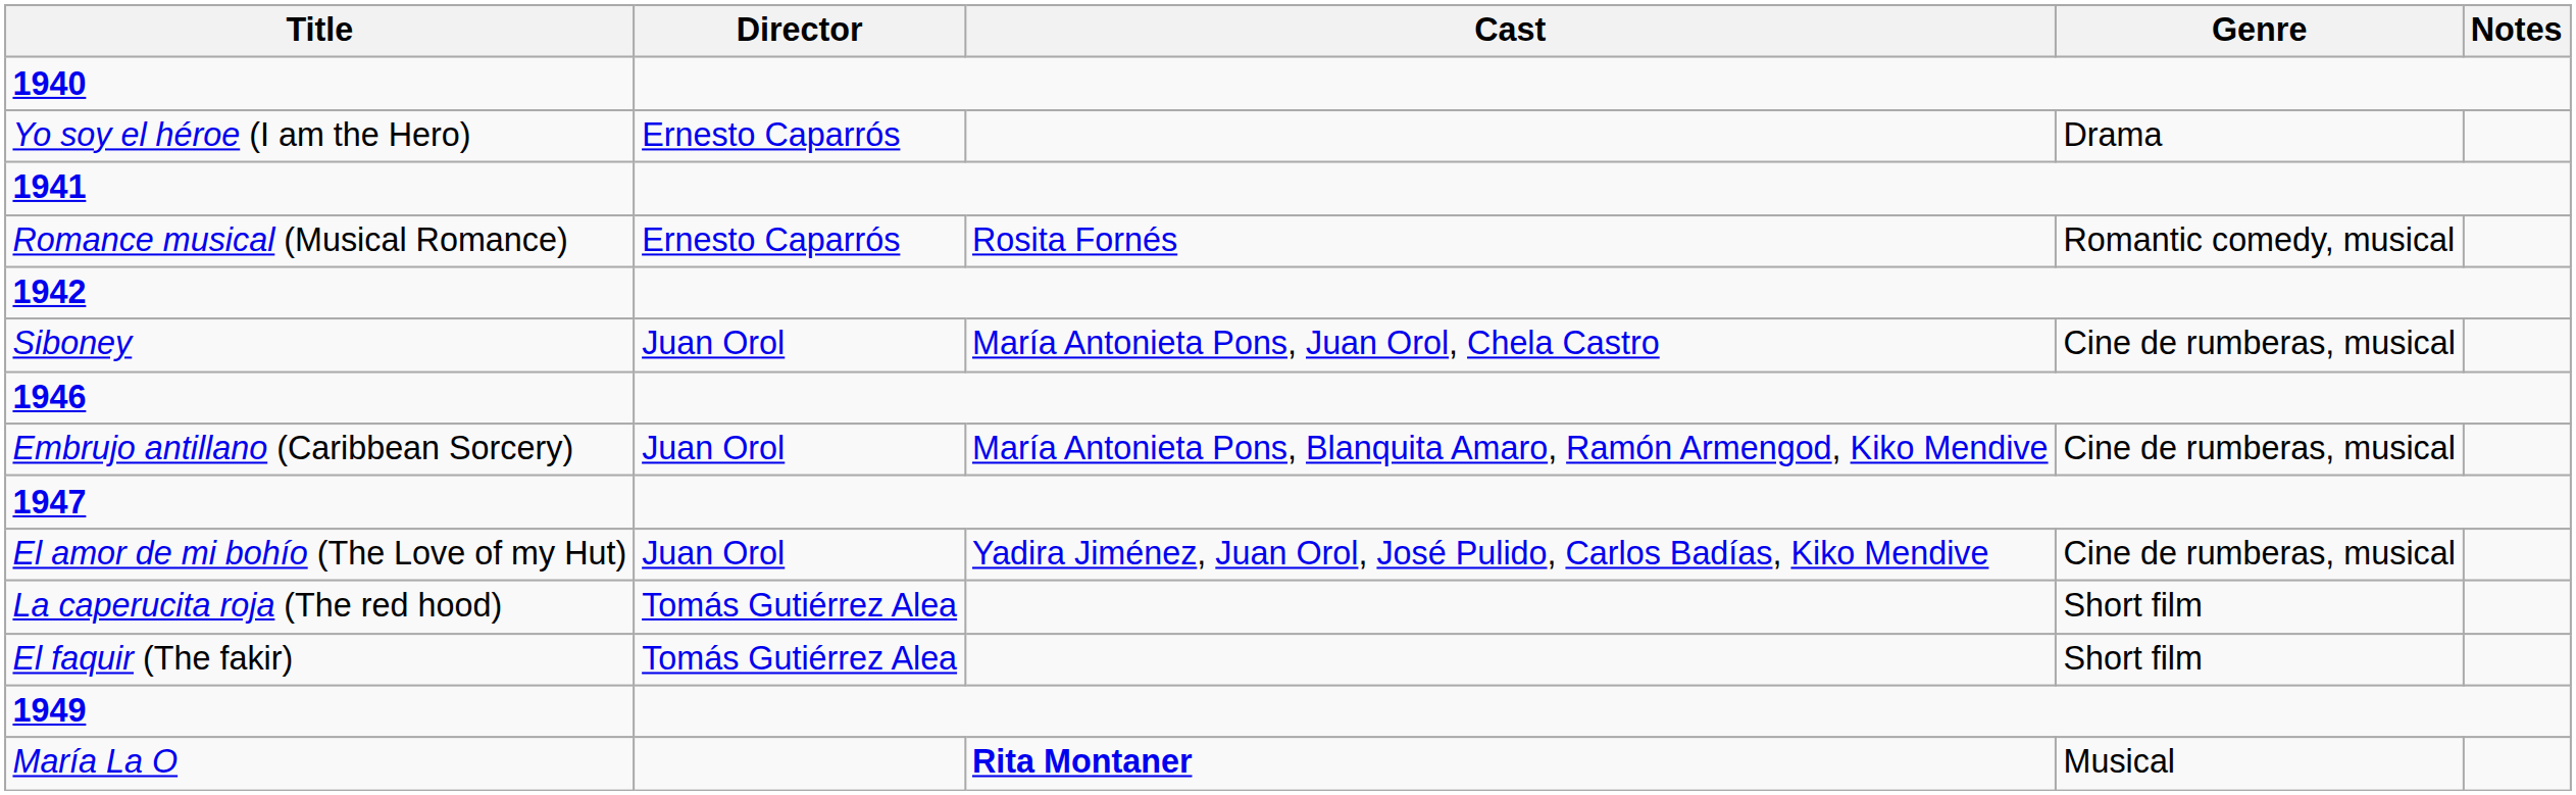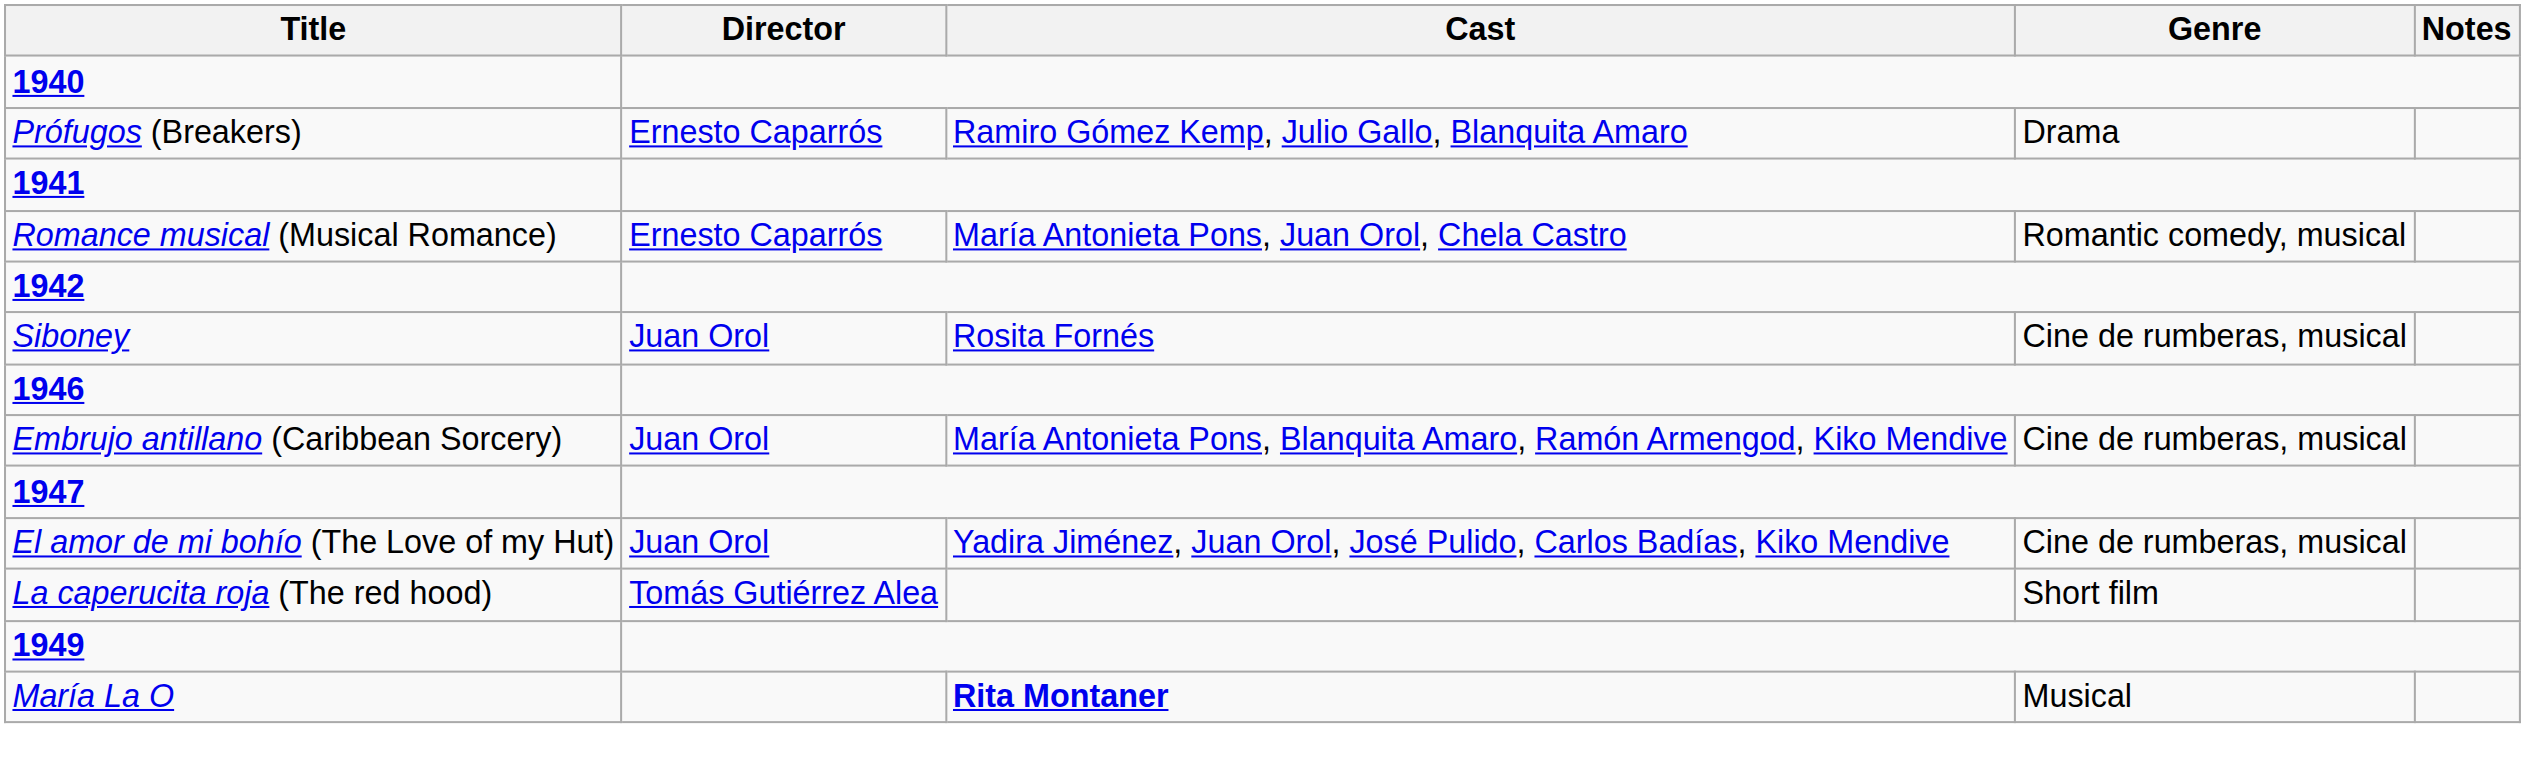+ row: Prófugos (Breakers) | Ernesto Caparrós | Ramiro Gómez Kemp, Julio Gallo, Blanquita Amaro | Drama
- row: Yo soy el héroe (I am the Hero) | Ernesto Caparrós | Drama
Romance musical (Musical Romance) | Cast: Rosita Fornés -> María Antonieta Pons, Juan Orol, Chela Castro
Siboney | Cast: María Antonieta Pons, Juan Orol, Chela Castro -> Rosita Fornés
- row: El faquir (The fakir) | Tomás Gutiérrez Alea | Short film
